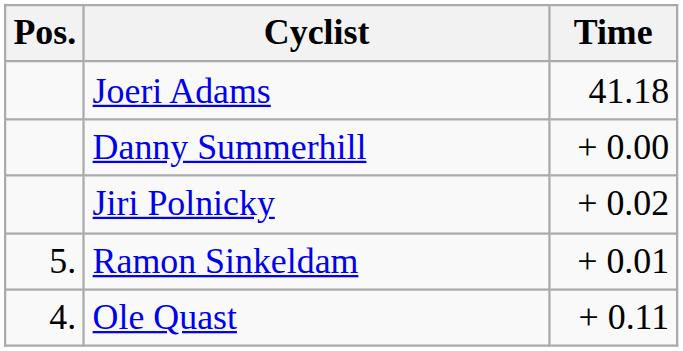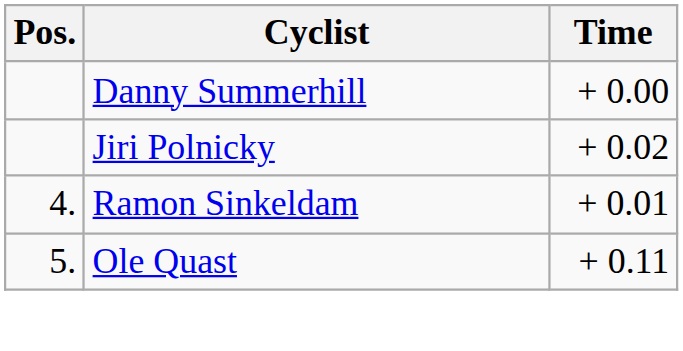- row: Joeri Adams | 41.18
Ramon Sinkeldam | Pos.: 5. -> 4.
Ole Quast | Pos.: 4. -> 5.
